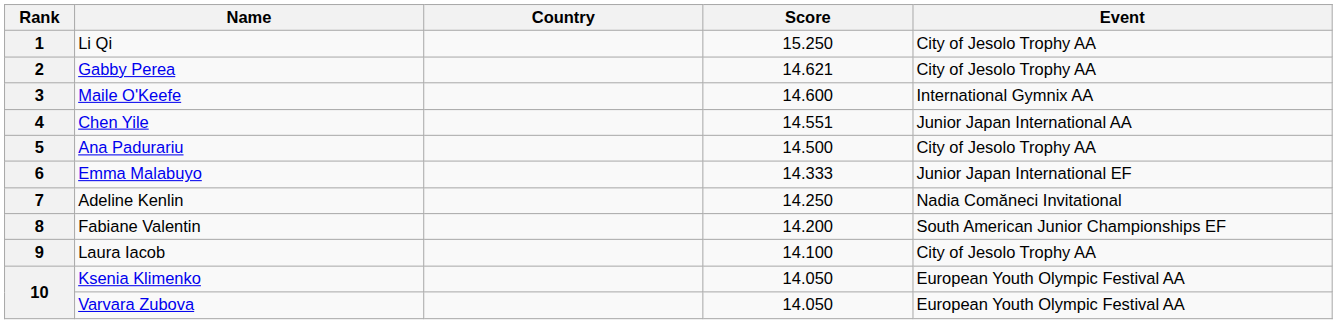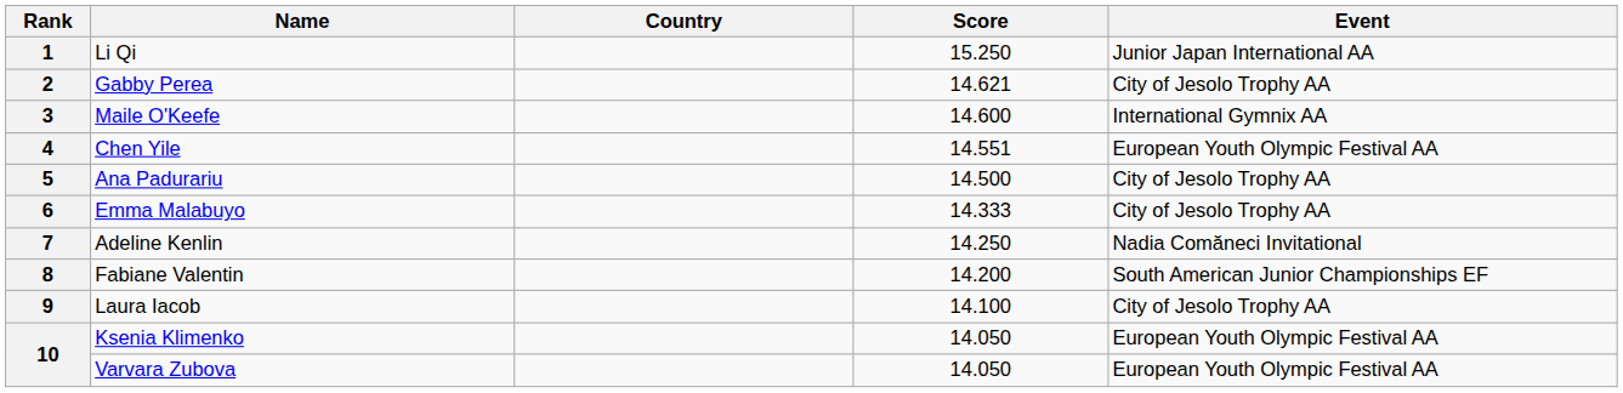1 | Event: City of Jesolo Trophy AA -> Junior Japan International AA
4 | Event: Junior Japan International AA -> European Youth Olympic Festival AA
6 | Event: Junior Japan International EF -> City of Jesolo Trophy AA
